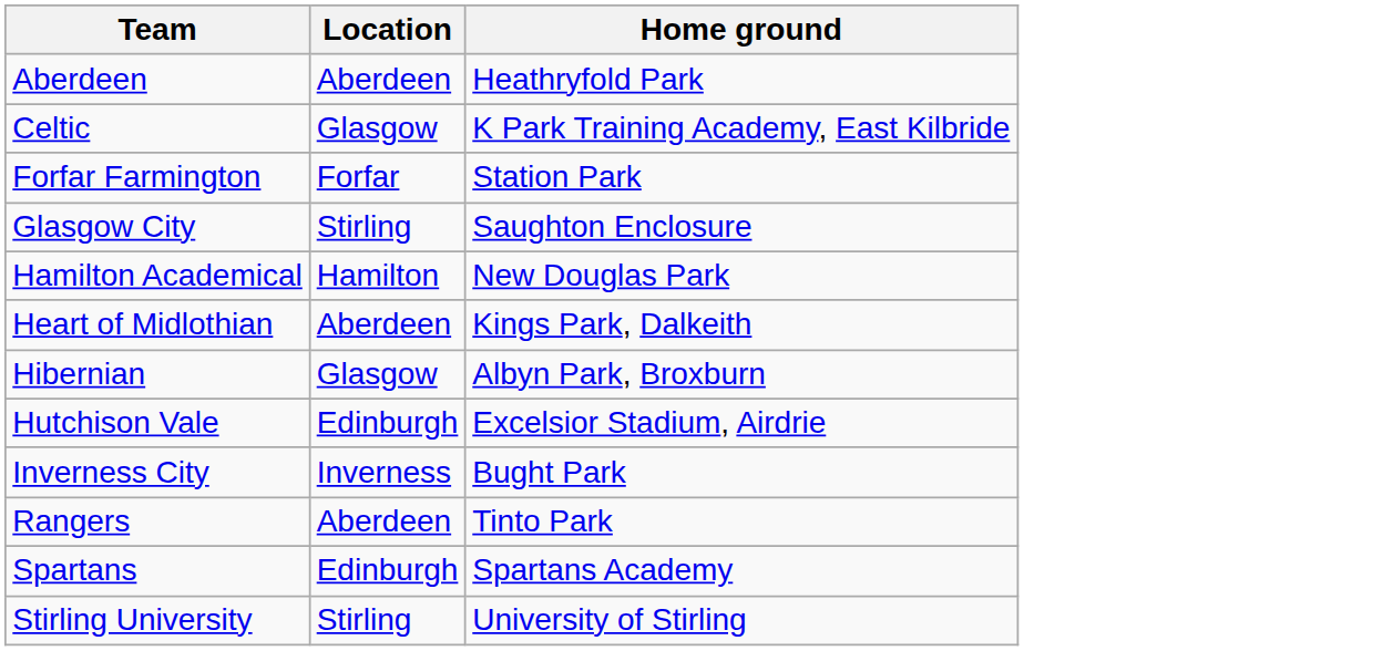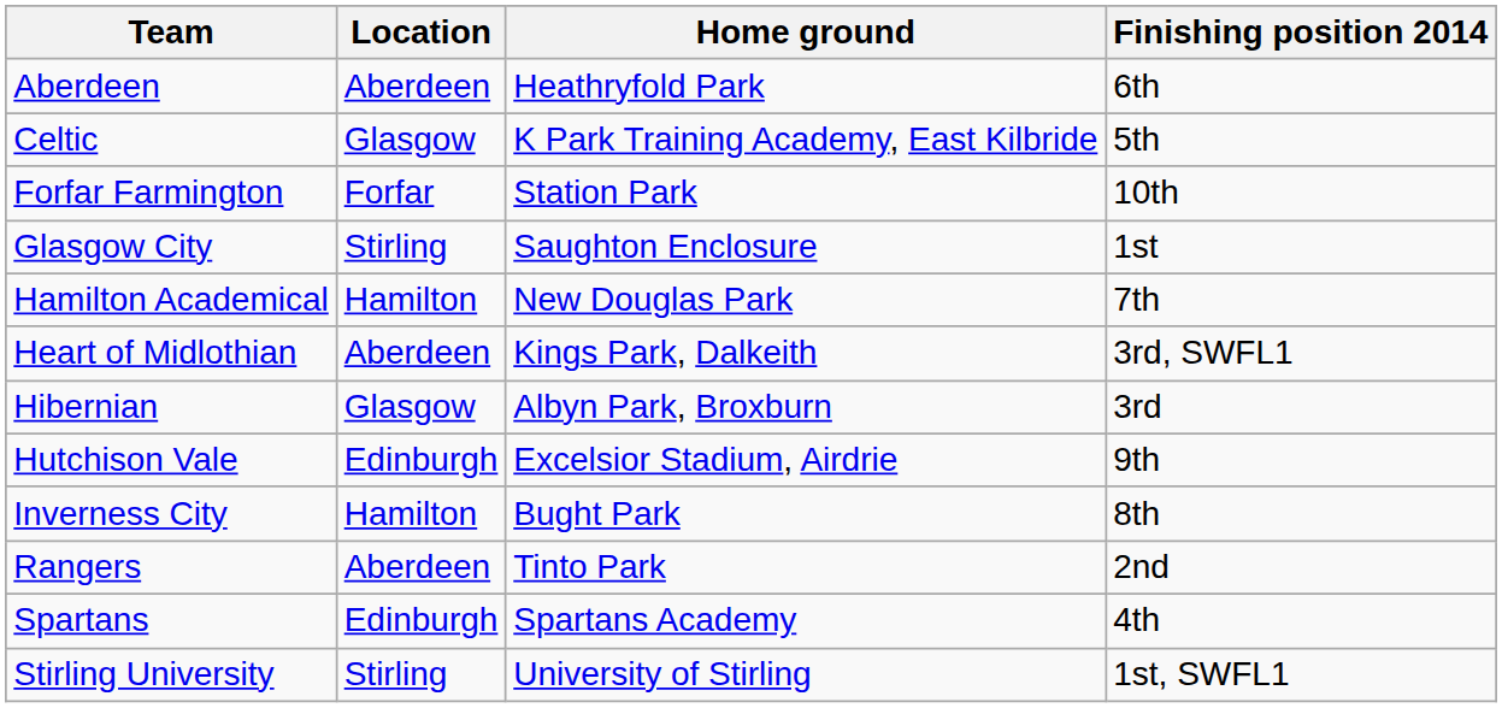+ column: Finishing position 2014 | 6th | 5th | 10th | 1st | 7th | 3rd, SWFL1 | 3rd | 9th | 8th | 2nd | 4th | 1st, SWFL1
Inverness City | Location: Inverness -> Hamilton
